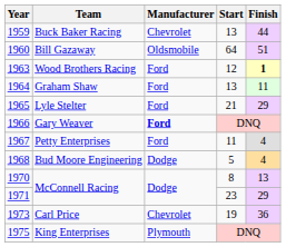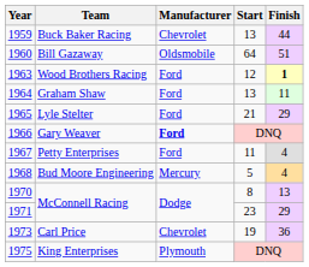Bud Moore Engineering | Manufacturer: Dodge -> Mercury
